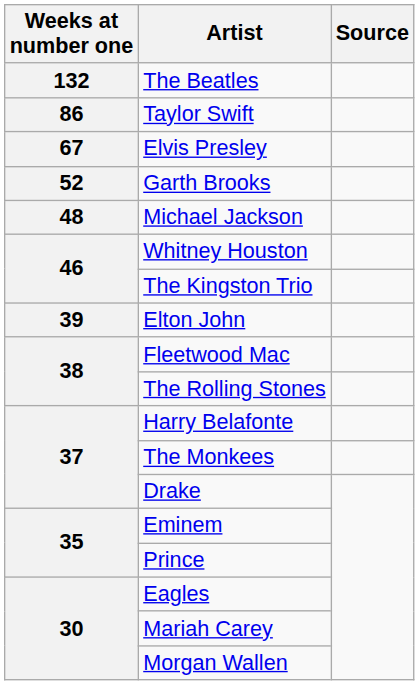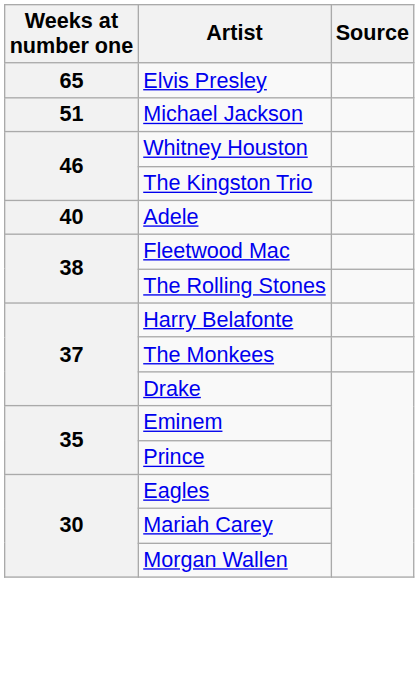- row: 132 | The Beatles
- row: 86 | Taylor Swift
Elvis Presley | Weeks at number one: 67 -> 65
- row: 52 | Garth Brooks
Michael Jackson | Weeks at number one: 48 -> 51
+ row: 40 | Adele
- row: 39 | Elton John
